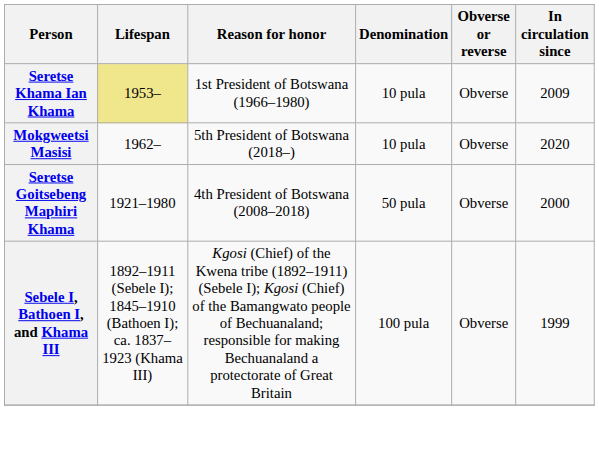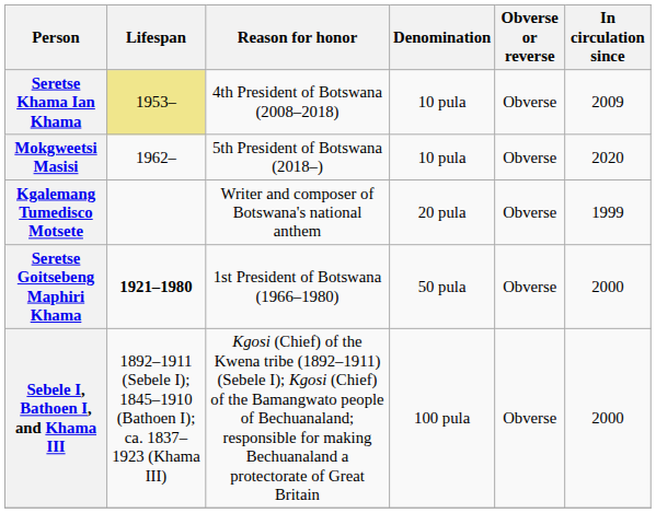Seretse Khama Ian Khama | Reason for honor: 1st President of Botswana (1966–1980) -> 4th President of Botswana (2008–2018)
+ row: Kgalemang Tumedisco Motsete | Writer and composer of Botswana's national anthem | 20 pula | Obverse | 1999
Seretse Goitsebeng Maphiri Khama | Lifespan: normal -> bold
Seretse Goitsebeng Maphiri Khama | Reason for honor: 4th President of Botswana (2008–2018) -> 1st President of Botswana (1966–1980)
Sebele I, Bathoen I, and Khama III | In circulation since: 1999 -> 2000
